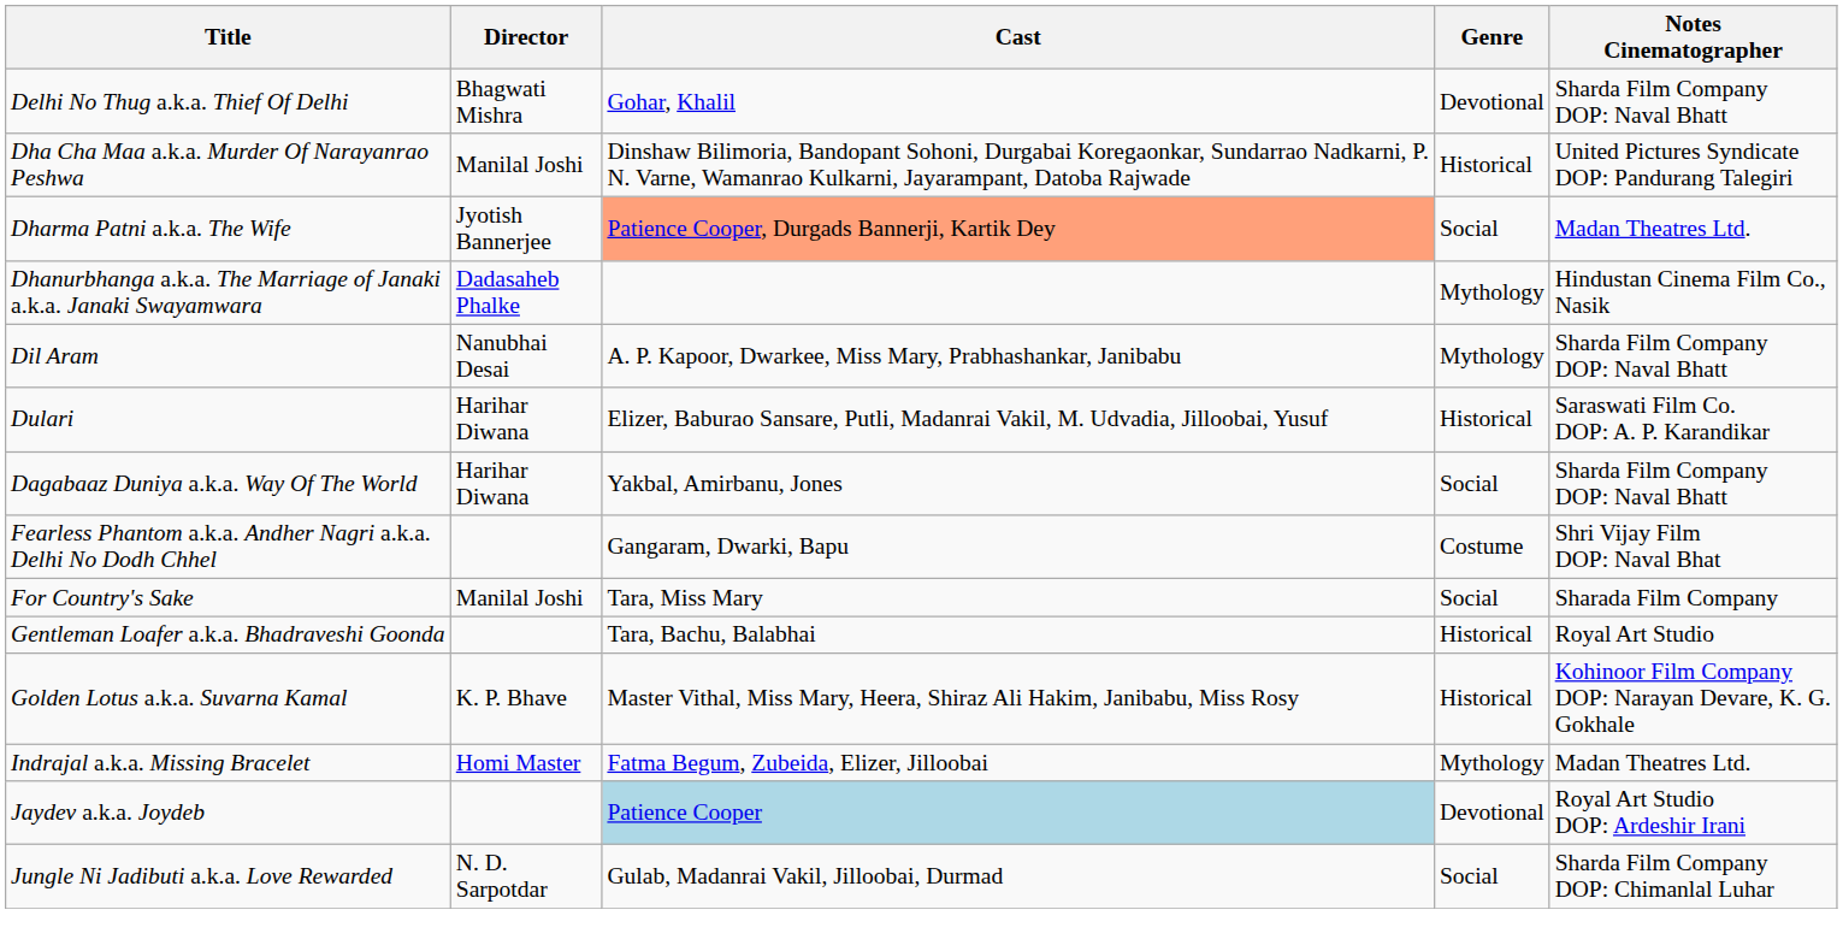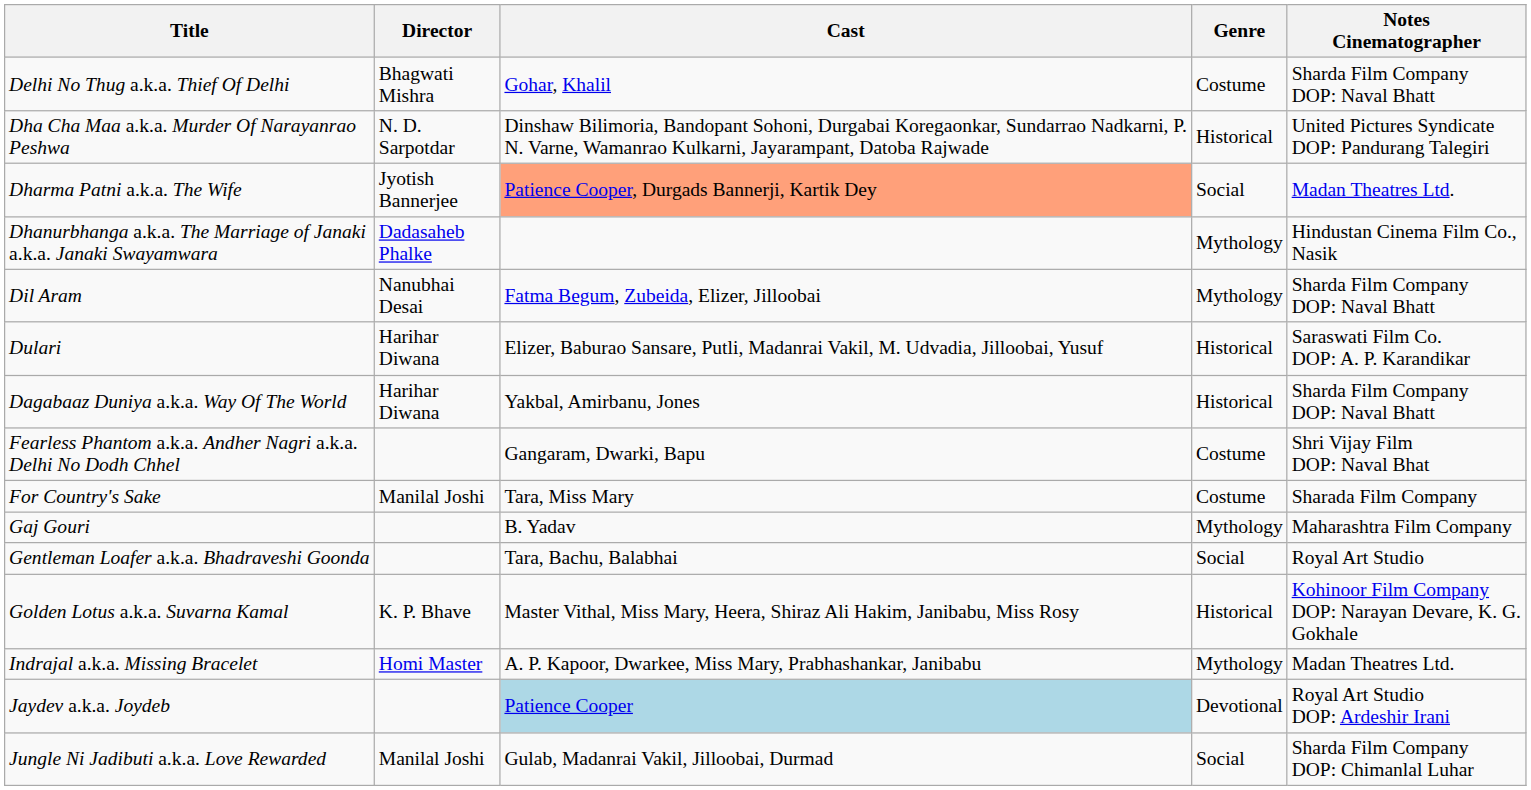Delhi No Thug a.k.a. Thief Of Delhi | Genre: Devotional -> Costume
Dha Cha Maa a.k.a. Murder Of Narayanrao Peshwa | Director: Manilal Joshi -> N. D. Sarpotdar
Dil Aram | Cast: A. P. Kapoor, Dwarkee, Miss Mary, Prabhashankar, Janibabu -> Fatma Begum, Zubeida, Elizer, Jilloobai
Dagabaaz Duniya a.k.a. Way Of The World | Genre: Social -> Historical
For Country's Sake | Genre: Social -> Costume
+ row: Gaj Gouri | B. Yadav | Mythology | Maharashtra Film Company
Gentleman Loafer a.k.a. Bhadraveshi Goonda | Genre: Historical -> Social
Indrajal a.k.a. Missing Bracelet | Cast: Fatma Begum, Zubeida, Elizer, Jilloobai -> A. P. Kapoor, Dwarkee, Miss Mary, Prabhashankar, Janibabu
Jungle Ni Jadibuti a.k.a. Love Rewarded | Director: N. D. Sarpotdar -> Manilal Joshi
